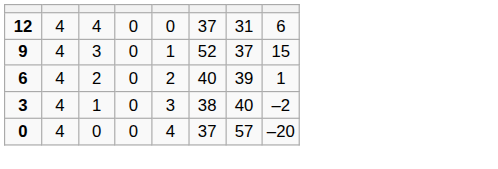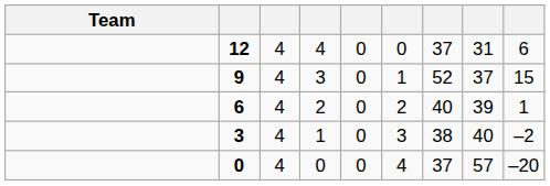+ column: Team
